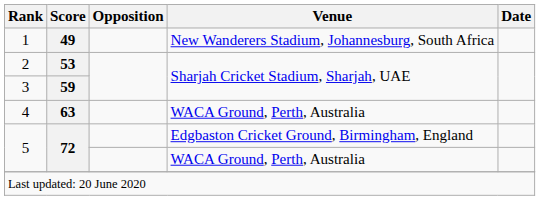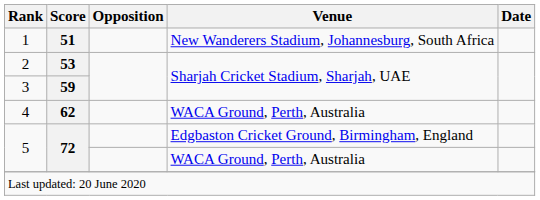1 | Score: 49 -> 51
4 | Score: 63 -> 62
